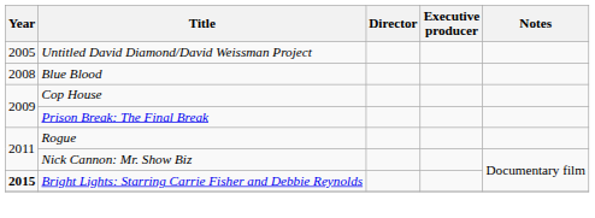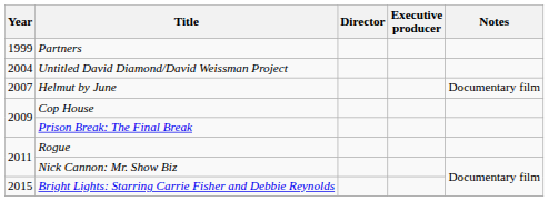+ row: 1999 | Partners
Untitled David Diamond/David Weissman Project | Year: 2005 -> 2004
+ row: 2007 | Helmut by June | Documentary film
- row: 2008 | Blue Blood
Bright Lights: Starring Carrie Fisher and Debbie Reynolds | Year: bold -> normal
